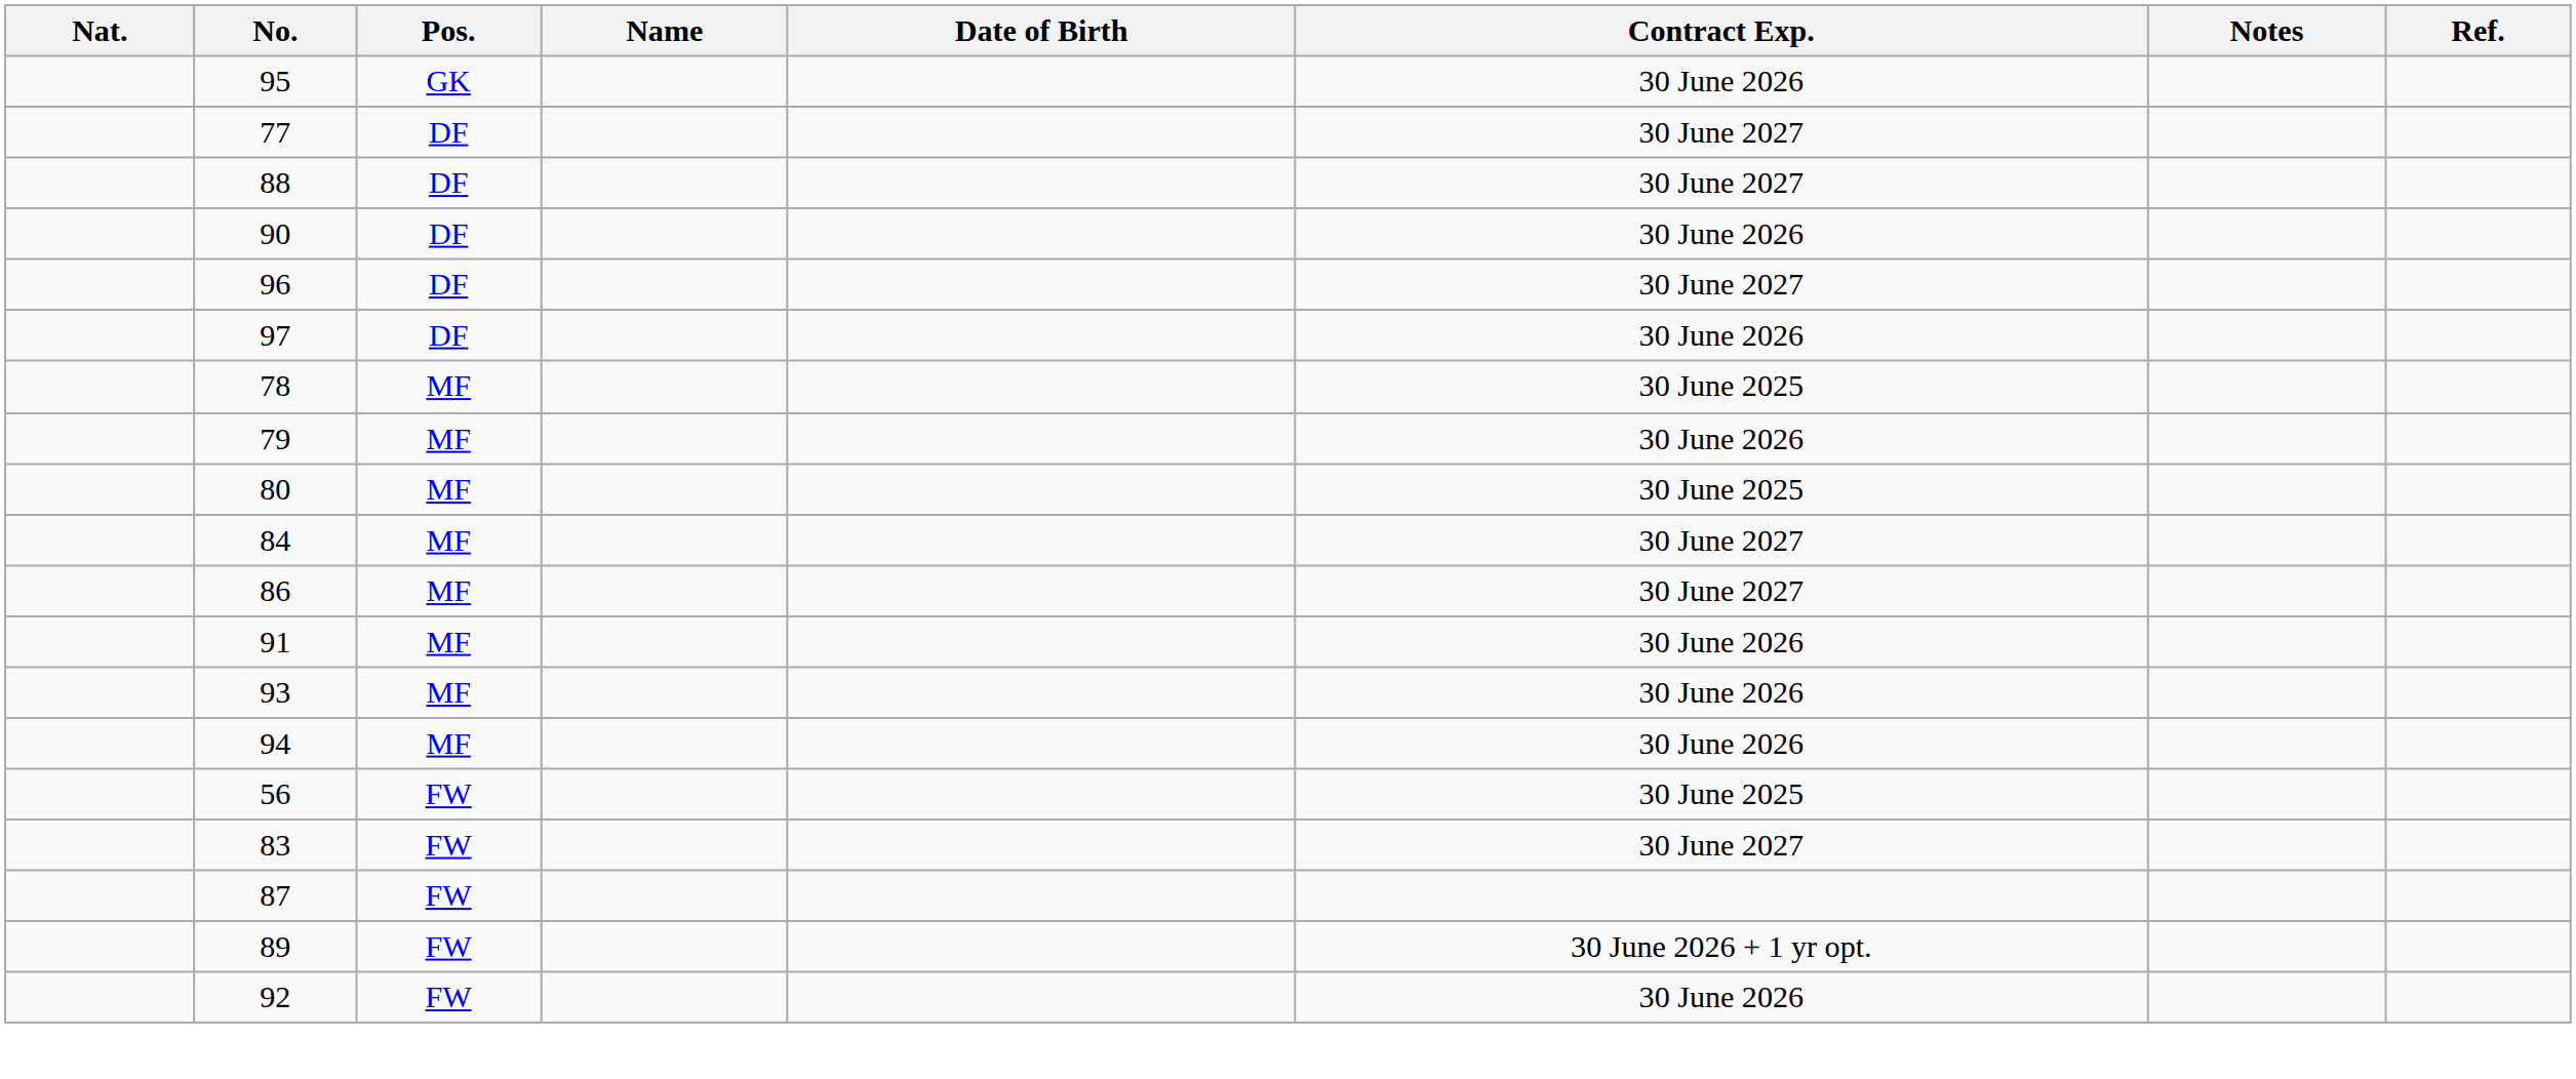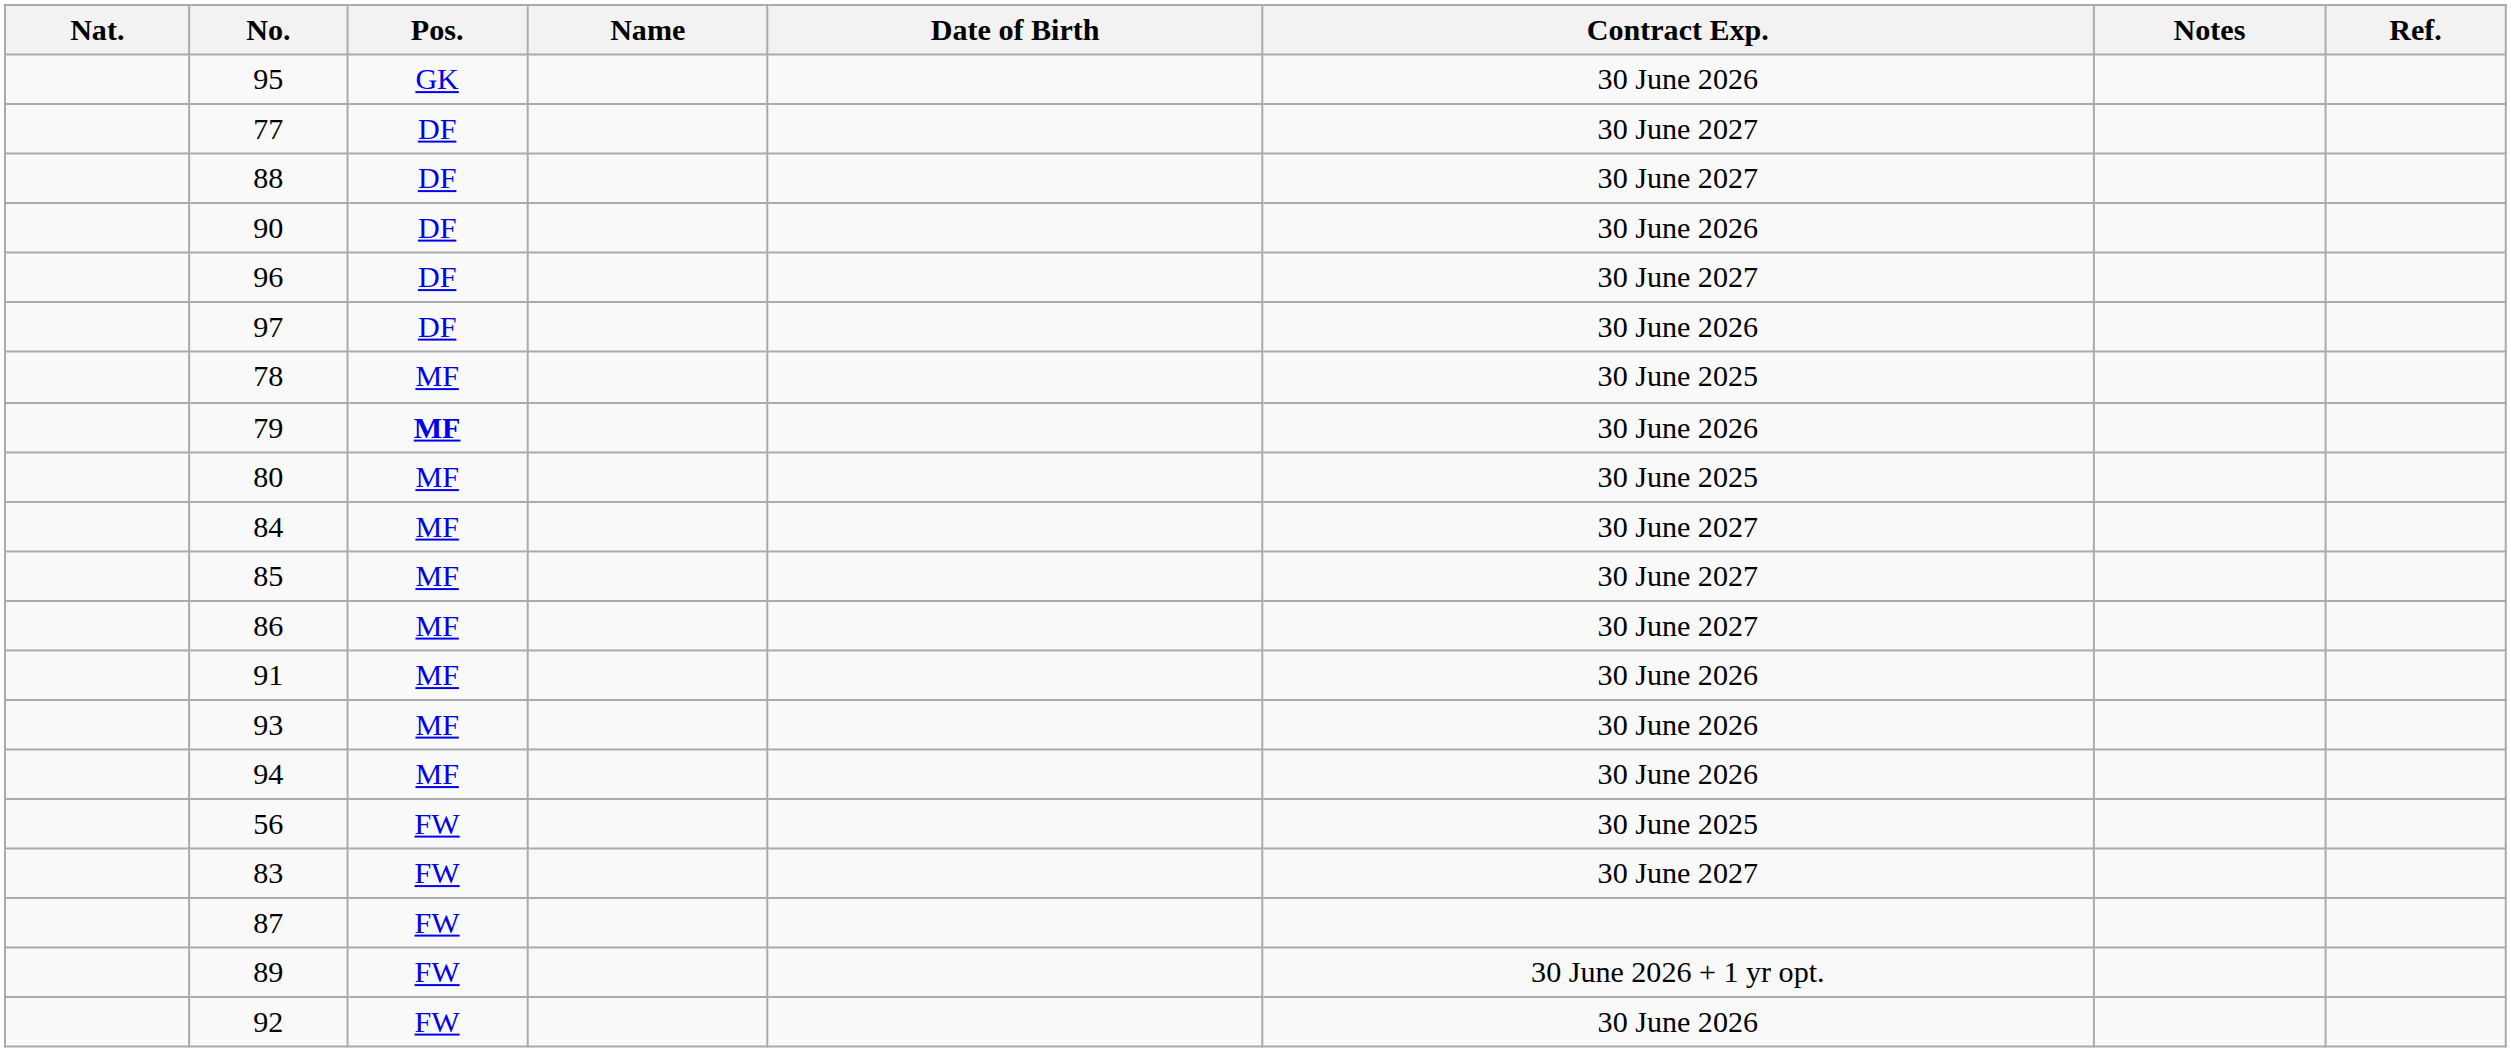79 | Pos.: normal -> bold
+ row: 85 | MF | 30 June 2027
